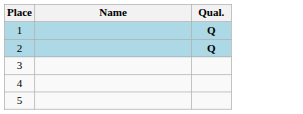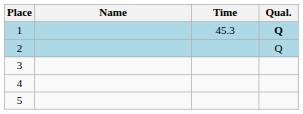+ column: Time | 45.3
2 | Qual.: bold -> normal
